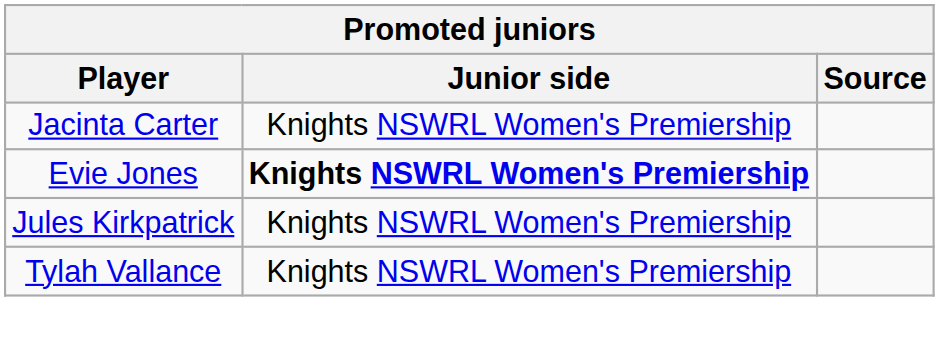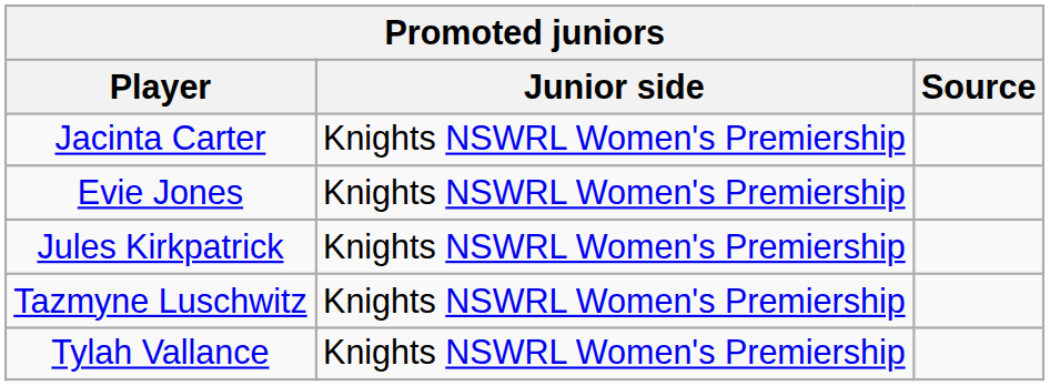Evie Jones | Junior side: bold -> normal
+ row: Tazmyne Luschwitz | Knights NSWRL Women's Premiership
